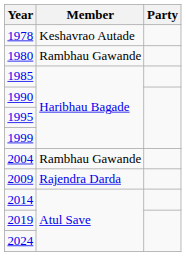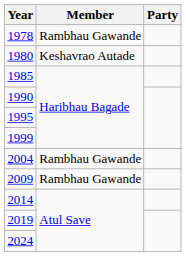1978 | Member: Keshavrao Autade -> Rambhau Gawande
1980 | Member: Rambhau Gawande -> Keshavrao Autade
2009 | Member: Rajendra Darda -> Rambhau Gawande
